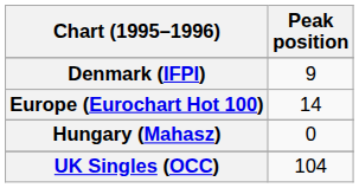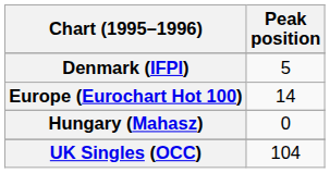Denmark (IFPI) | Peak position: 9 -> 5
